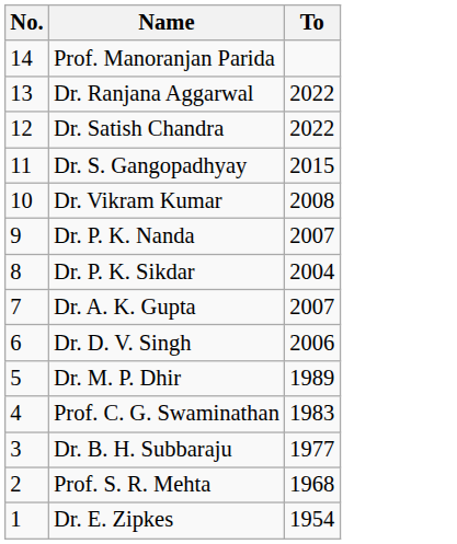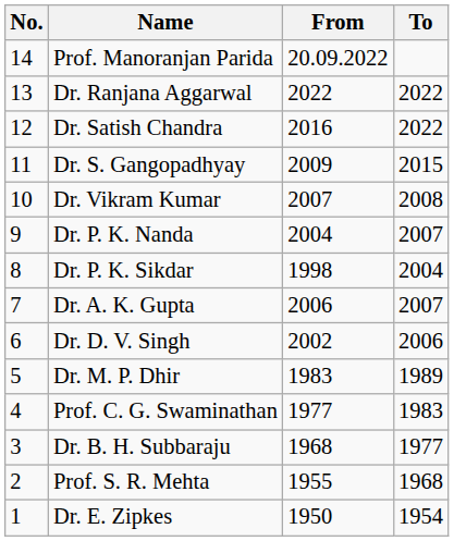+ column: From | 20.09.2022 | 2022 | 2016 | 2009 | 2007 | 2004 | 1998 | 2006 | 2002 | 1983 | 1977 | 1968 | 1955 | 1950
